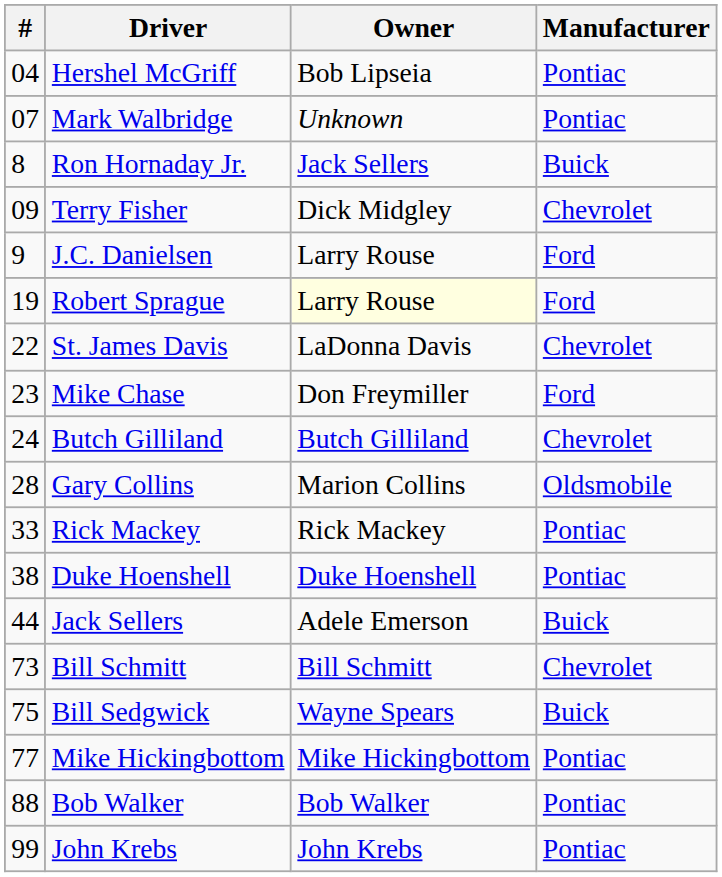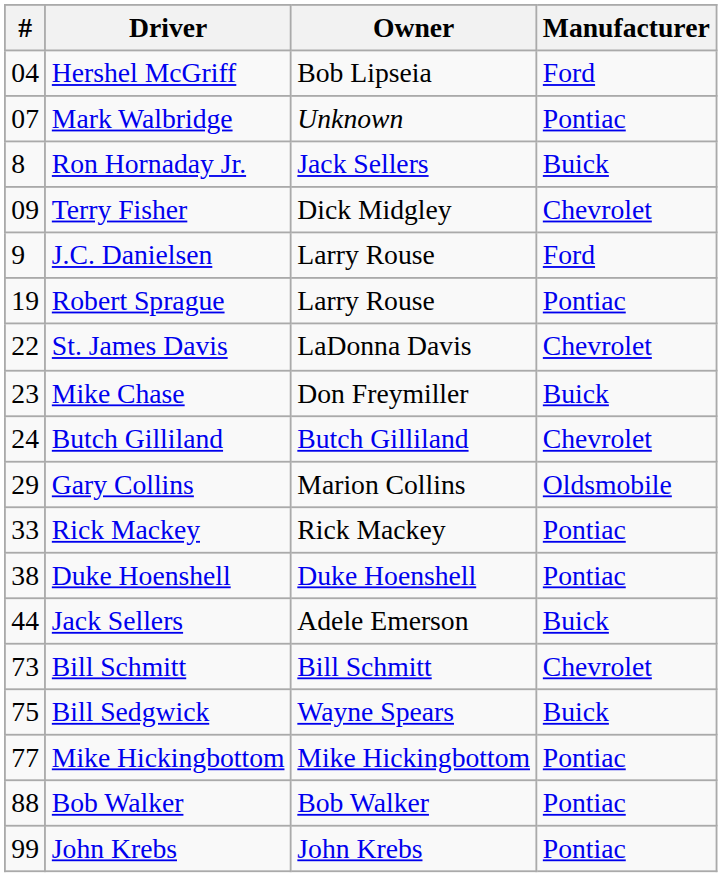Hershel McGriff | Manufacturer: Pontiac -> Ford
Robert Sprague | Owner: lightyellow background -> no background
Robert Sprague | Manufacturer: Ford -> Pontiac
Mike Chase | Manufacturer: Ford -> Buick
Gary Collins | #: 28 -> 29
